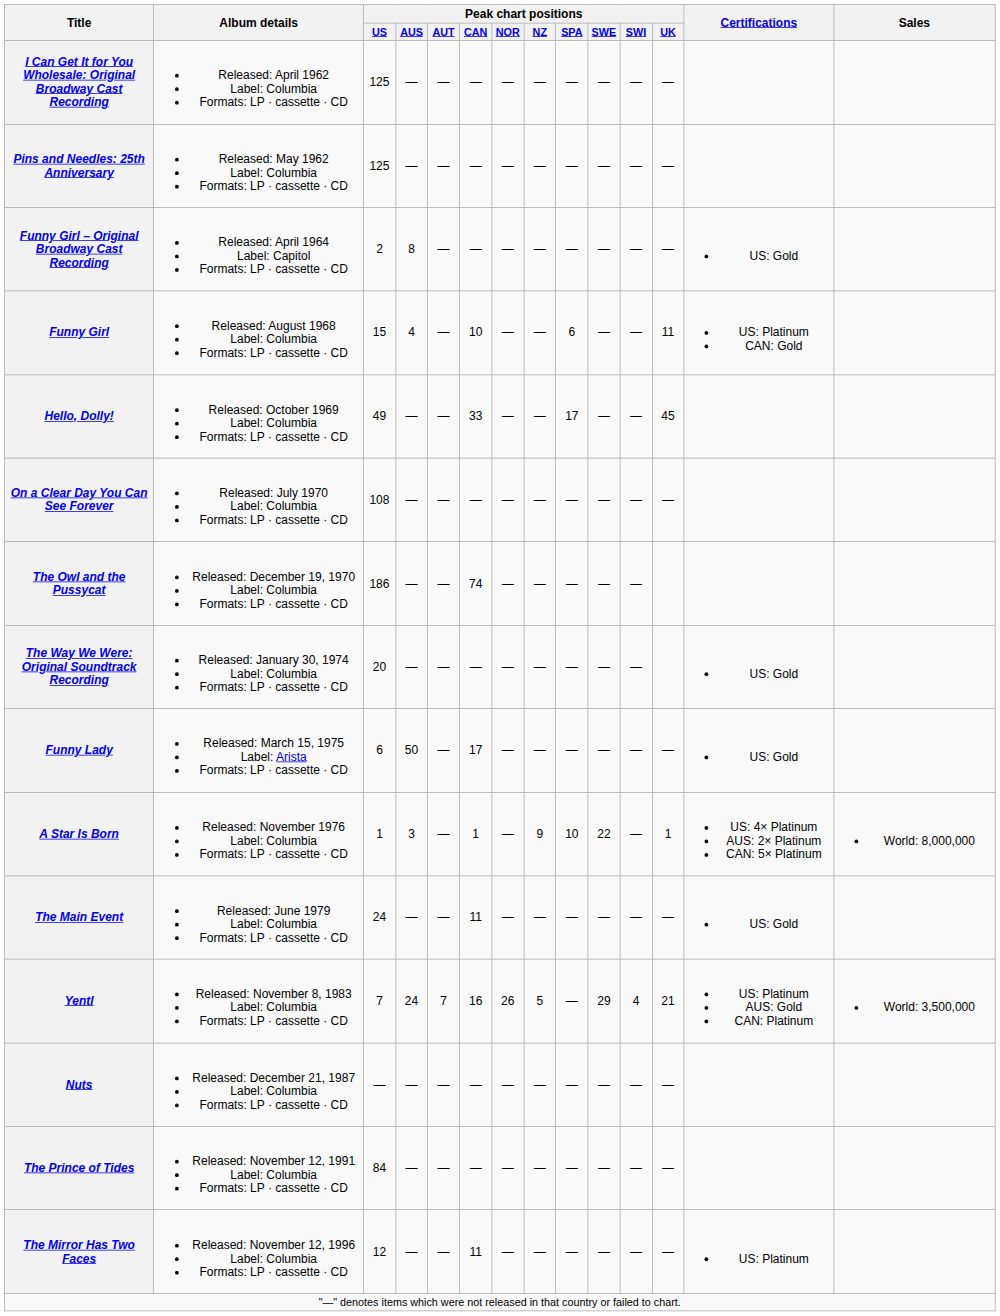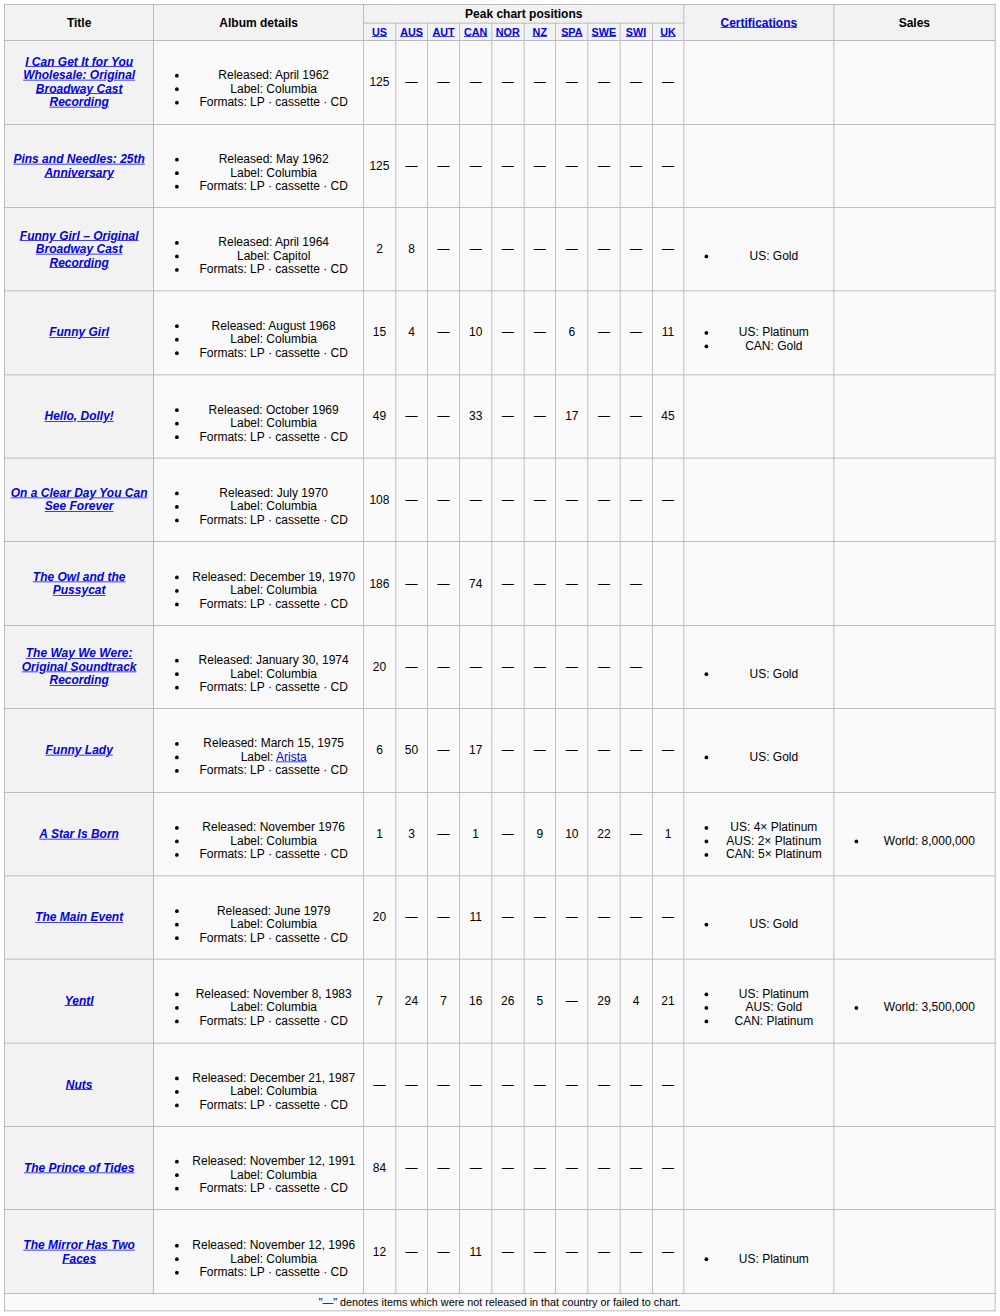The Main Event | Peak chart positions / US: 24 -> 20
